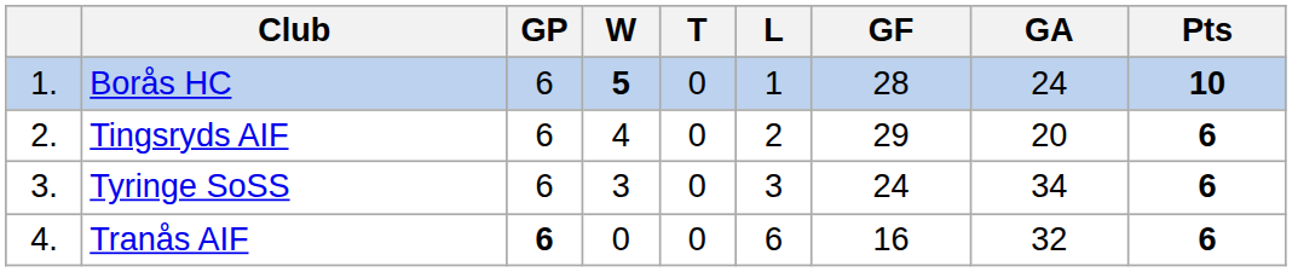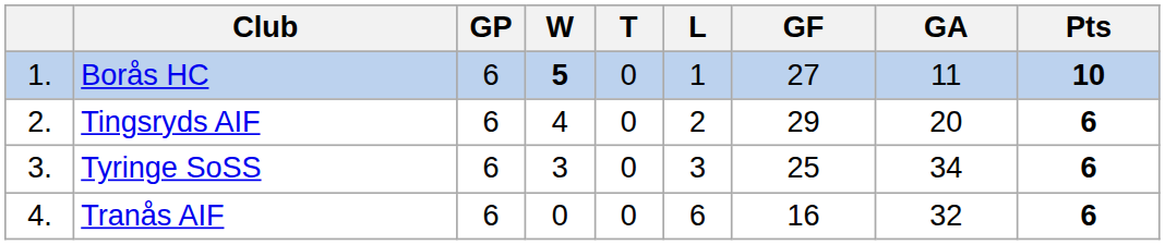Borås HC | GF: 28 -> 27
Borås HC | GA: 24 -> 11
Tyringe SoSS | GF: 24 -> 25
Tranås AIF | GP: bold -> normal
